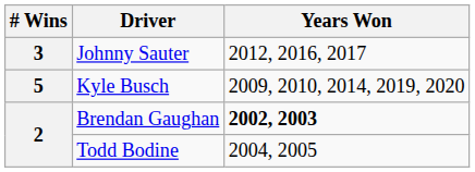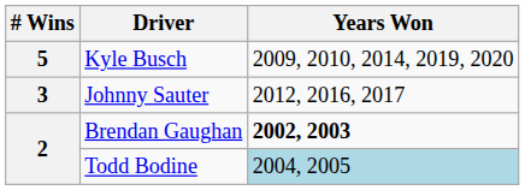rows swapped: Kyle Busch <-> Johnny Sauter
Todd Bodine | Years Won: no background -> lightblue background
